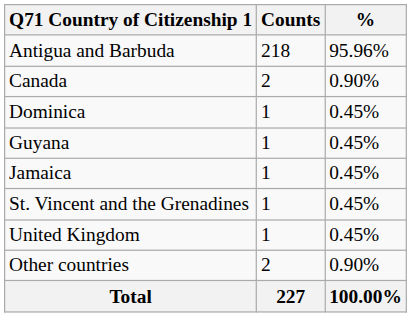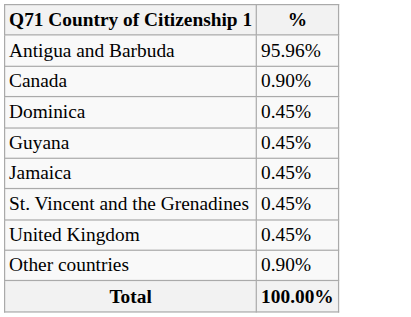- column: Counts | 218 | 2 | 1 | 1 | 1 | 1 | 1 | 2 | 227
